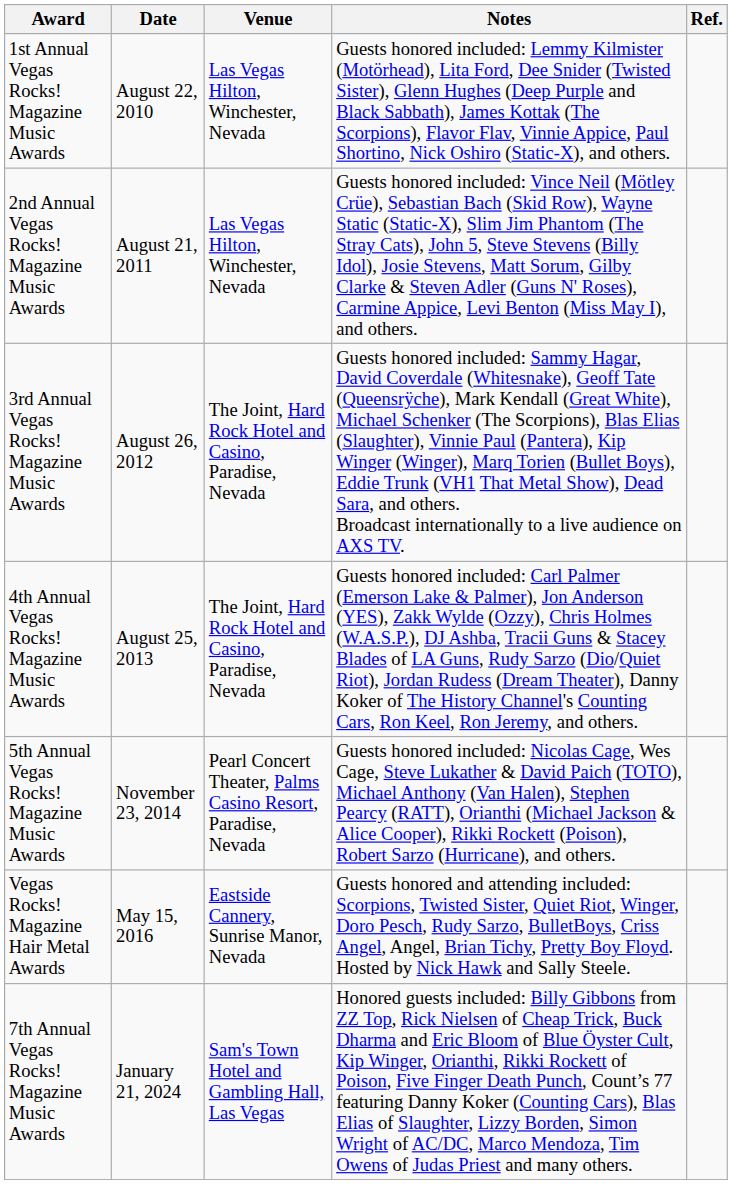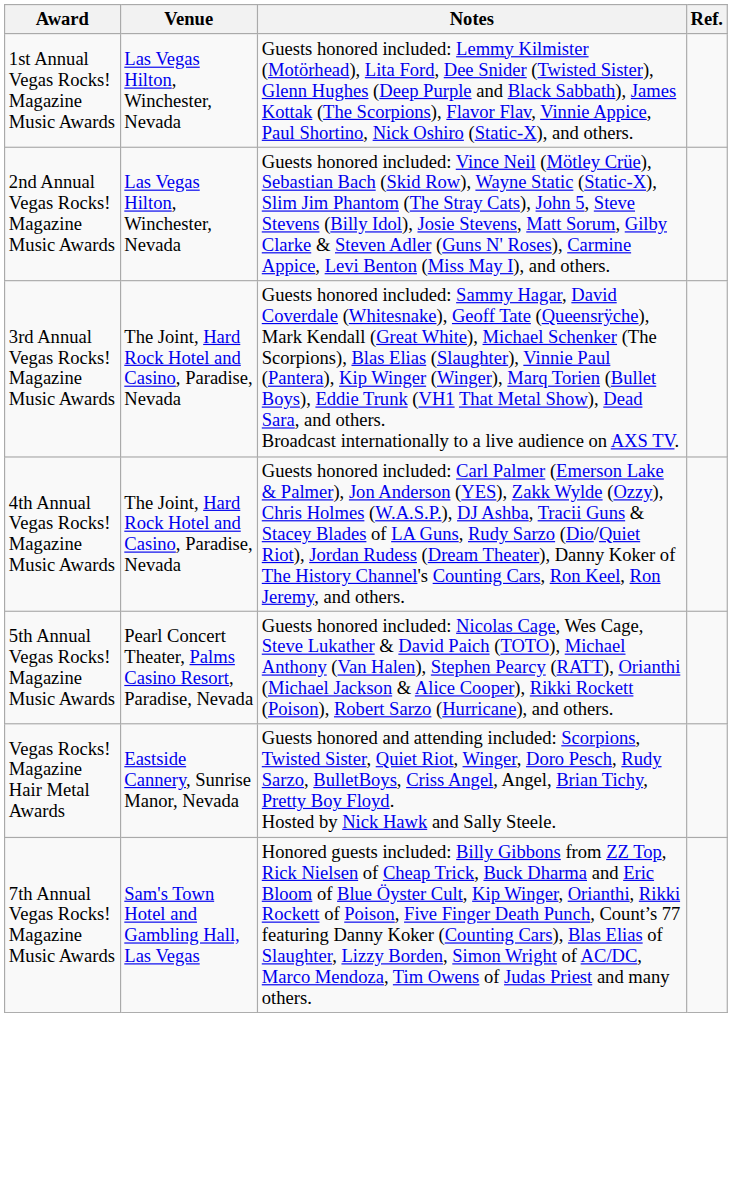- column: Date | August 22, 2010 | August 21, 2011 | August 26, 2012 | August 25, 2013 | November 23, 2014 | May 15, 2016 | January 21, 2024
